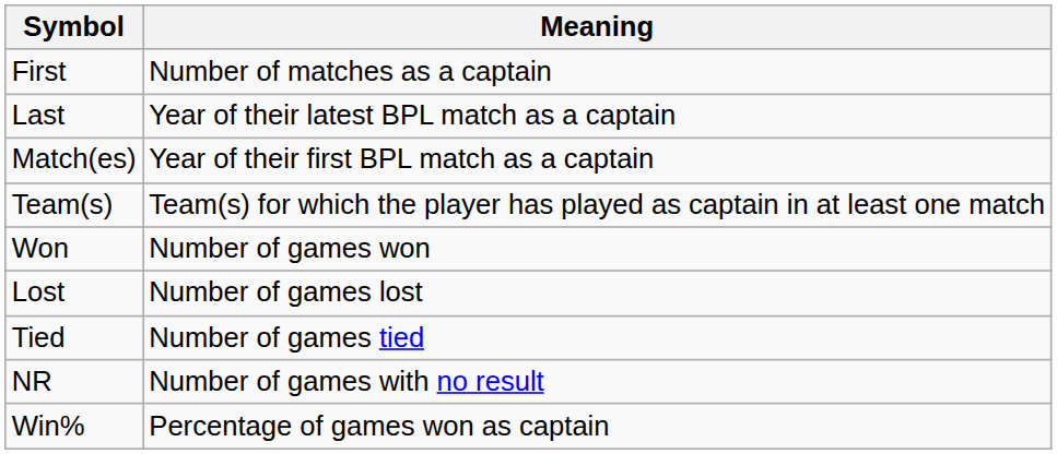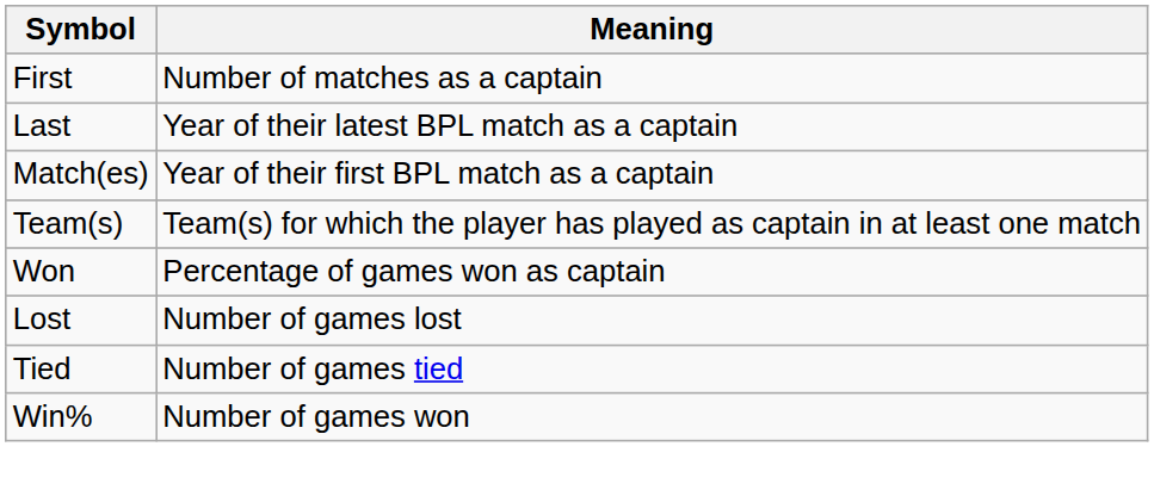Won | Meaning: Number of games won -> Percentage of games won as captain
- row: NR | Number of games with no result
Win% | Meaning: Percentage of games won as captain -> Number of games won
